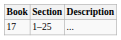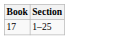- column: Description | ...
